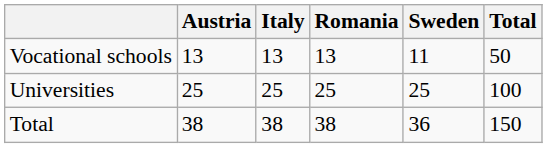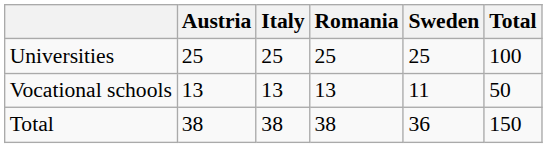rows swapped: Universities <-> Vocational schools
